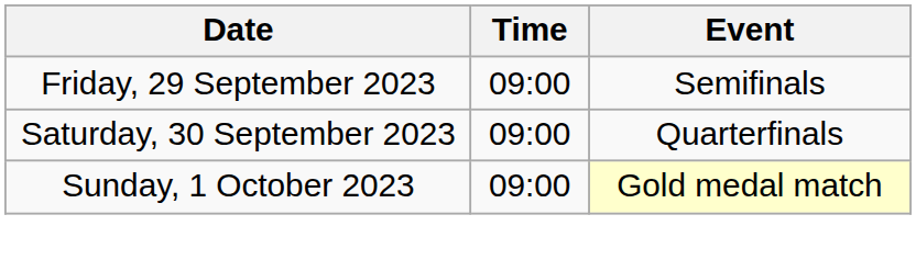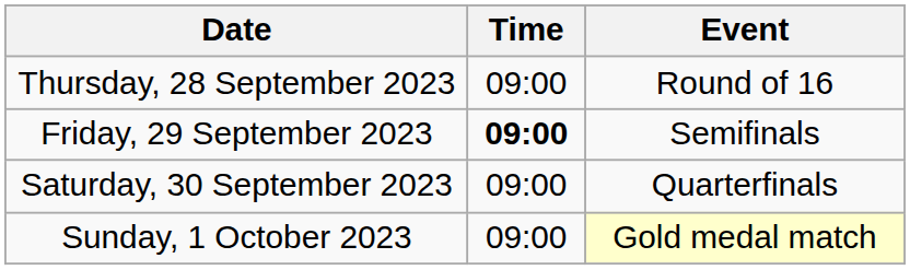+ row: Thursday, 28 September 2023 | 09:00 | Round of 16
Friday, 29 September 2023 | Time: normal -> bold
